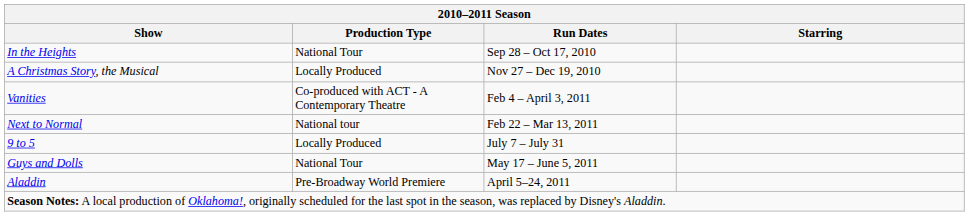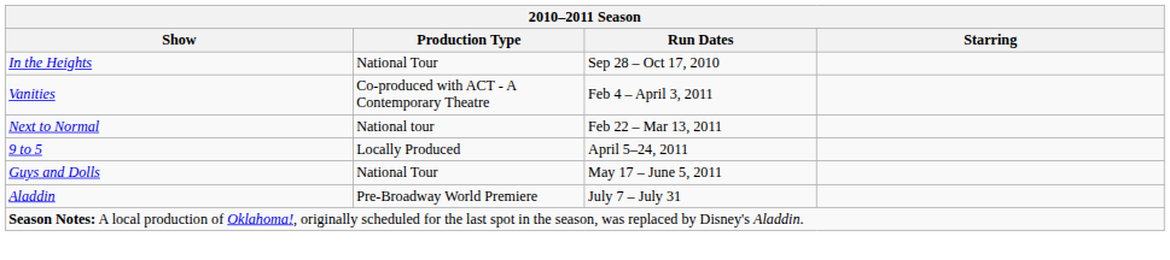- row: A Christmas Story, the Musical | Locally Produced | Nov 27 – Dec 19, 2010
9 to 5 | Run Dates: July 7 – July 31 -> April 5–24, 2011
Aladdin | Run Dates: April 5–24, 2011 -> July 7 – July 31
